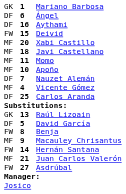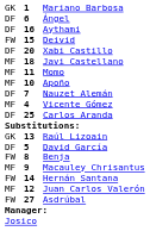Xabi Castillo | column 1: MF -> DF
Juan Carlos Valerón | column 2: 21 -> 12
